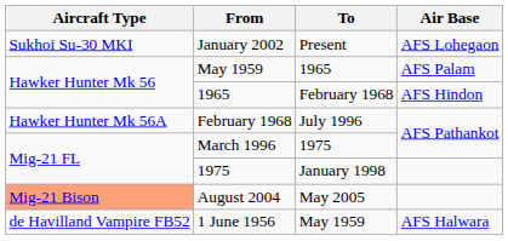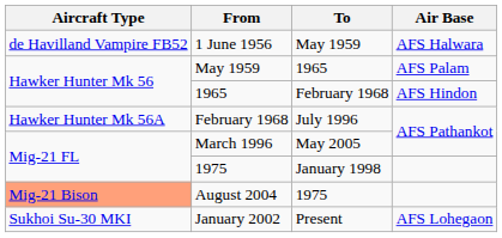rows swapped: 1 June 1956 <-> January 2002
March 1996 | To: 1975 -> May 2005
August 2004 | To: May 2005 -> 1975
